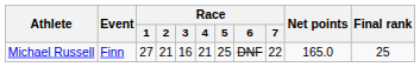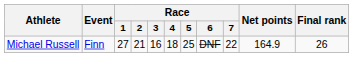Michael Russell | Race / 4: 21 -> 18
Michael Russell | Net points: 165.0 -> 164.9
Michael Russell | Final rank: 25 -> 26
